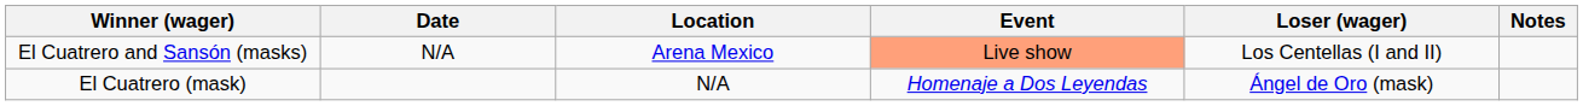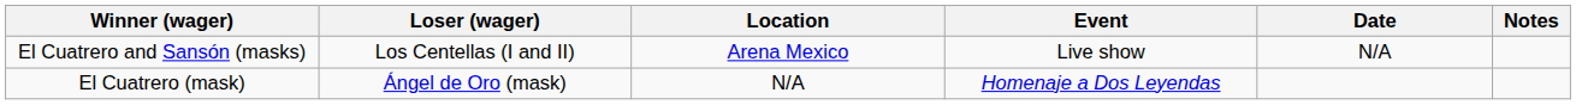columns swapped: Loser (wager) <-> Date
El Cuatrero and Sansón (masks) | Event: lightsalmon background -> no background
